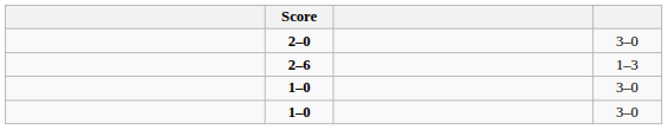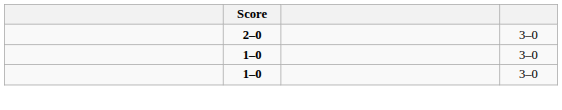- row: 2–6 | 1–3
